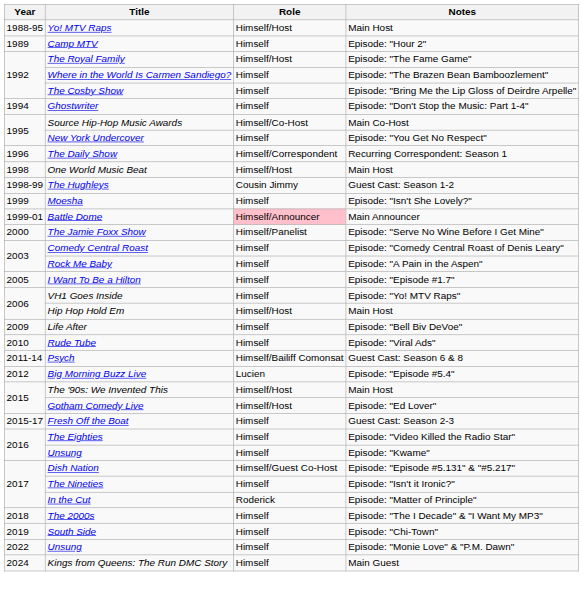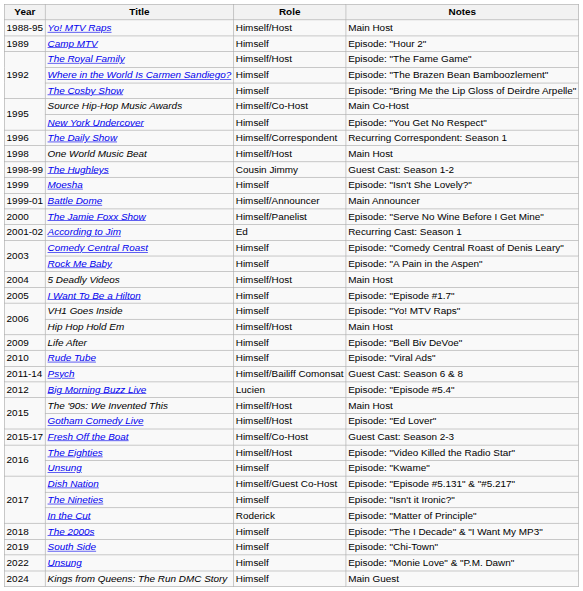- row: 1994 | Ghostwriter | Himself | Episode: "Don't Stop the Music: Part 1-4"
Battle Dome | Role: pink background -> no background
+ row: 2001-02 | According to Jim | Ed | Recurring Cast: Season 1
+ row: 2004 | 5 Deadly Videos | Himself/Host | Main Host
Fresh Off the Boat | Role: Himself -> Himself/Co-Host
The Eighties | Role: Himself -> Himself/Host
